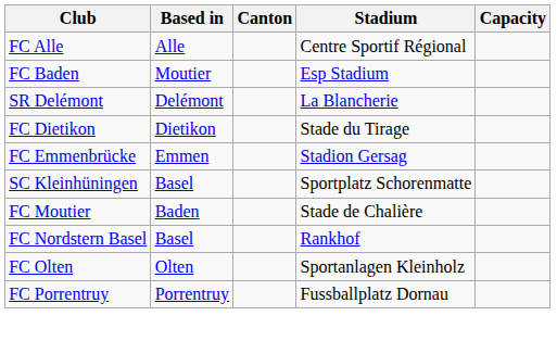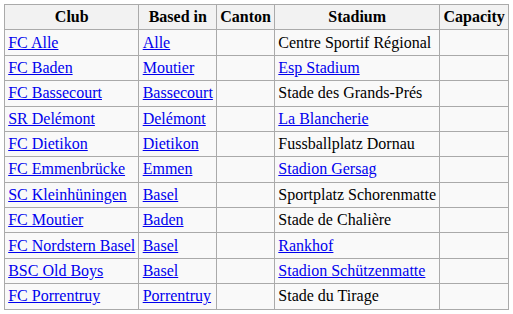+ row: FC Bassecourt | Bassecourt | Stade des Grands-Prés
FC Dietikon | Stadium: Stade du Tirage -> Fussballplatz Dornau
+ row: BSC Old Boys | Basel | Stadion Schützenmatte
- row: FC Olten | Olten | Sportanlagen Kleinholz
FC Porrentruy | Stadium: Fussballplatz Dornau -> Stade du Tirage
